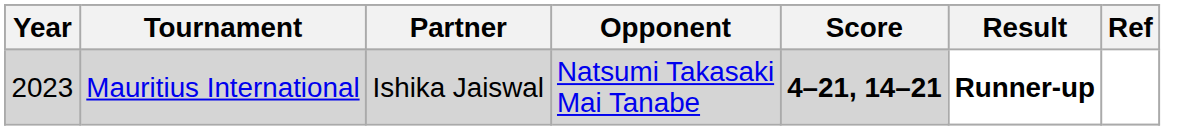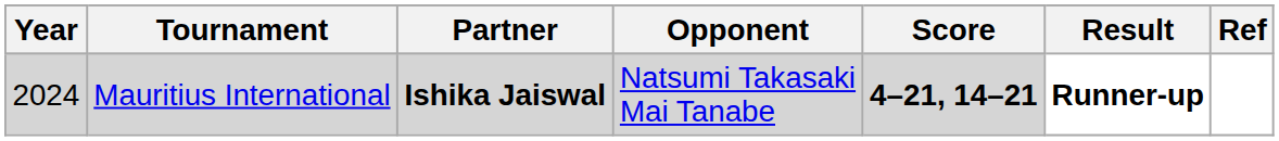Mauritius International | Year: 2023 -> 2024
Mauritius International | Partner: normal -> bold
